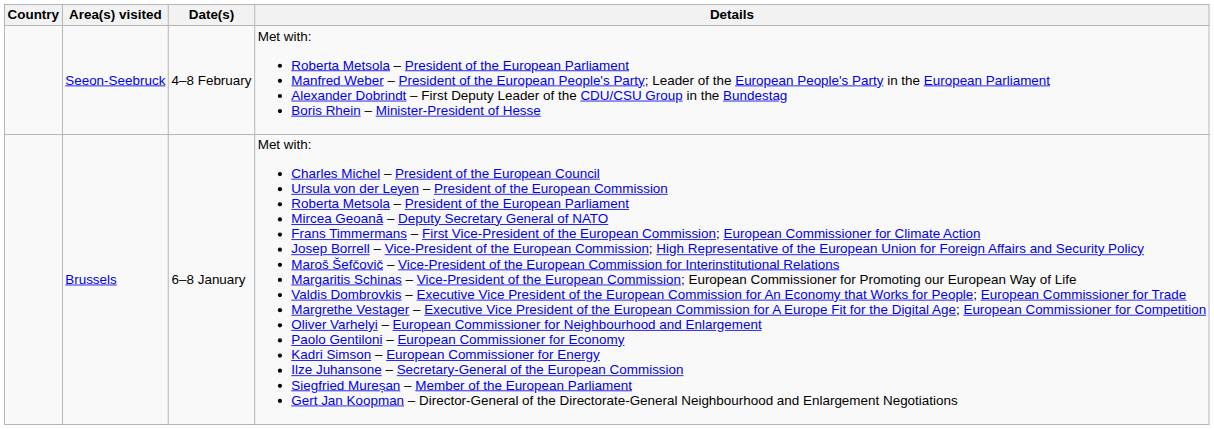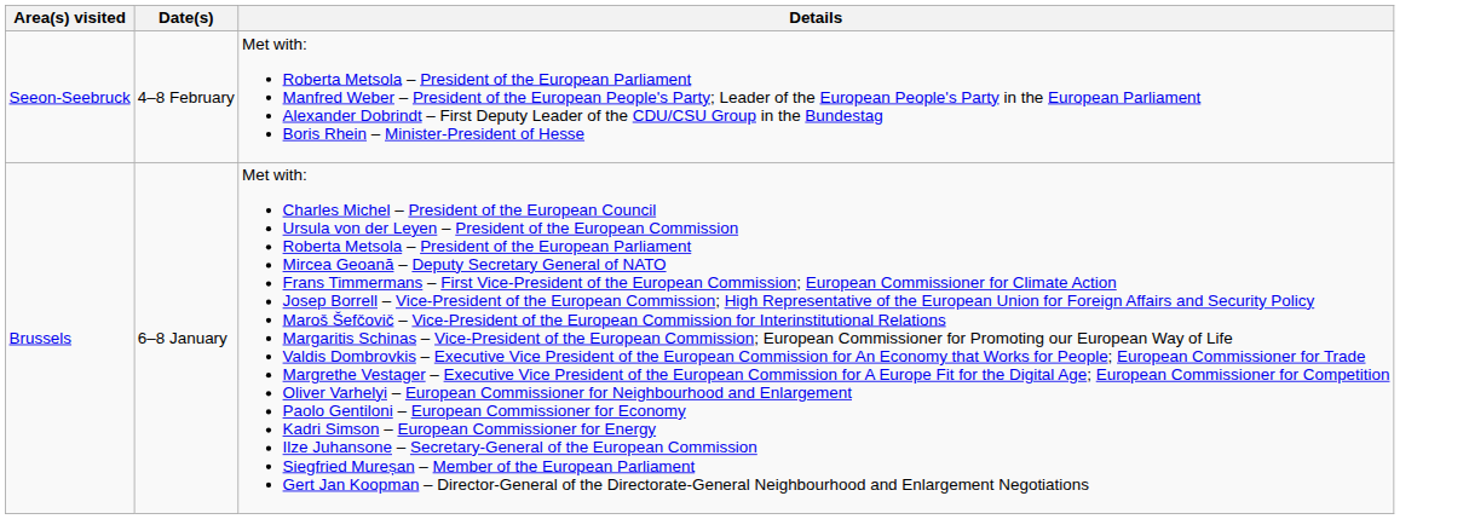- column: Country
